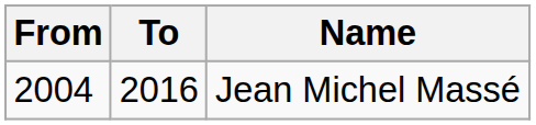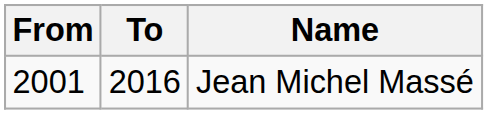Jean Michel Massé | From: 2004 -> 2001
